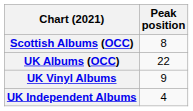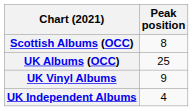UK Albums (OCC) | Peak position: 22 -> 25
